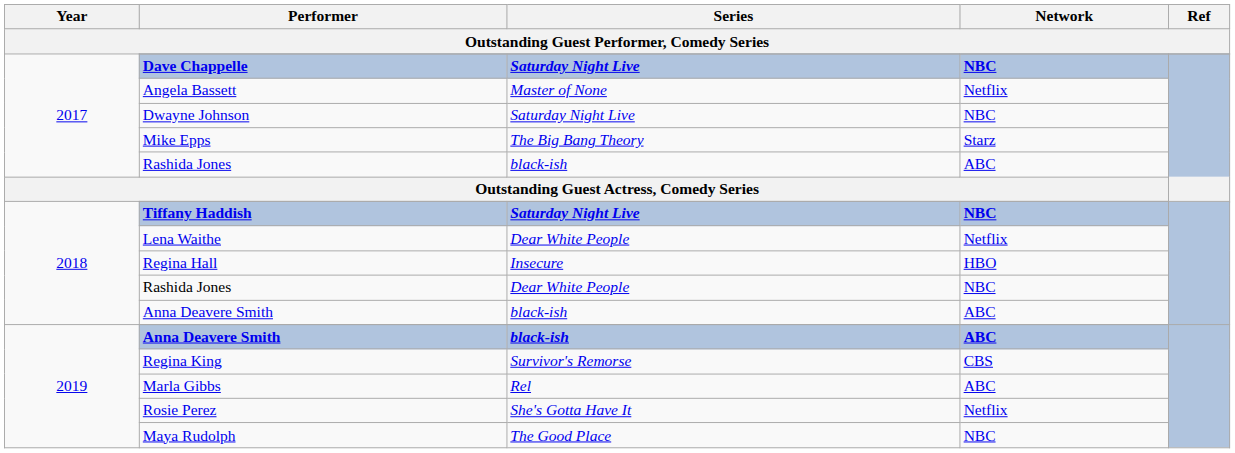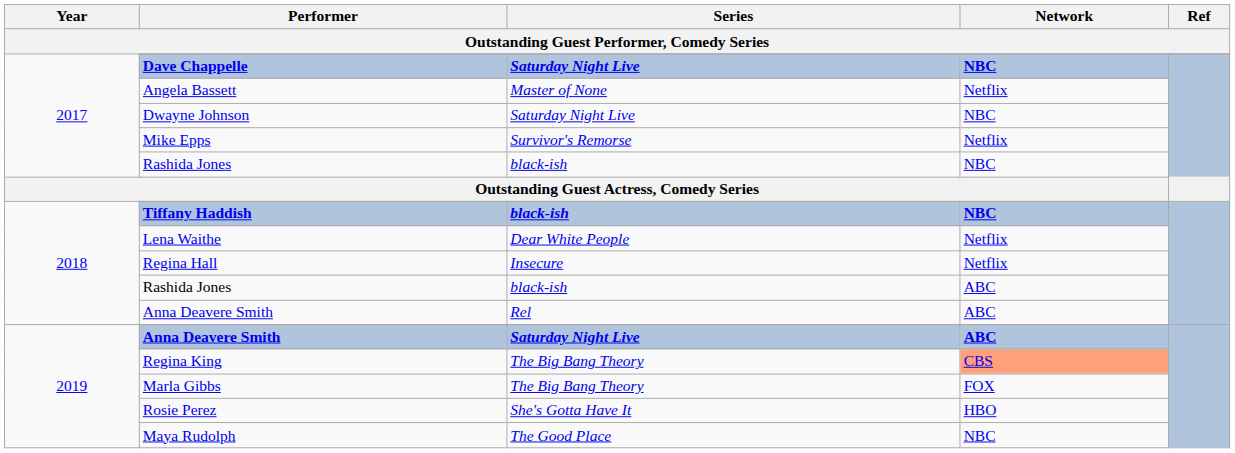Mike Epps | Series: The Big Bang Theory -> Survivor's Remorse
Mike Epps | Network: Starz -> Netflix
2017 / Rashida Jones | Network: ABC -> NBC
Tiffany Haddish | Series: Saturday Night Live -> black-ish
Regina Hall | Network: HBO -> Netflix
2018 / Rashida Jones | Series: Dear White People -> black-ish
2018 / Rashida Jones | Network: NBC -> ABC
2018 / Anna Deavere Smith | Series: black-ish -> Rel
2019 / Anna Deavere Smith | Series: black-ish -> Saturday Night Live
Regina King | Series: Survivor's Remorse -> The Big Bang Theory
Regina King | Network: no background -> lightsalmon background
Marla Gibbs | Series: Rel -> The Big Bang Theory
Marla Gibbs | Network: ABC -> FOX
Rosie Perez | Network: Netflix -> HBO
